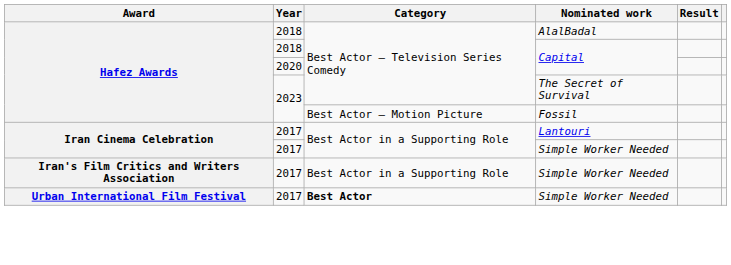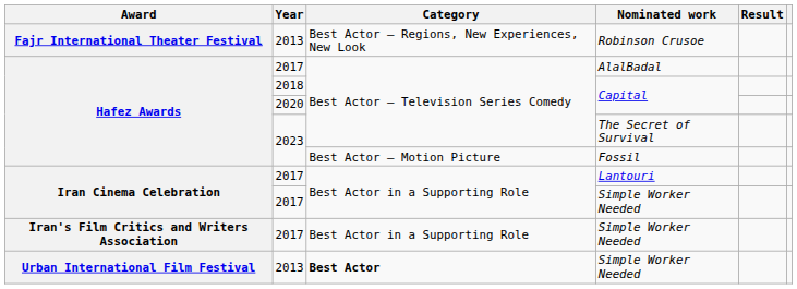+ row: Fajr International Theater Festival | 2013 | Best Actor – Regions, New Experiences, New Look | Robinson Crusoe
AlalBadal | Year: 2018 -> 2017
Urban International Film Festival / Simple Worker Needed | Year: 2017 -> 2013
